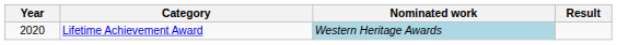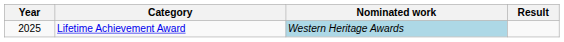Lifetime Achievement Award | Year: 2020 -> 2025
